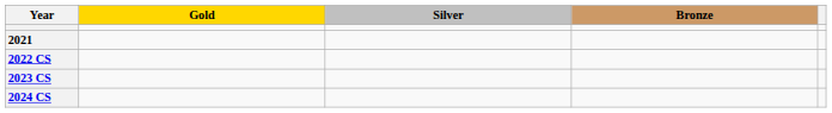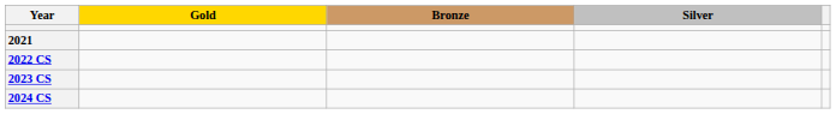columns swapped: Silver <-> Bronze
